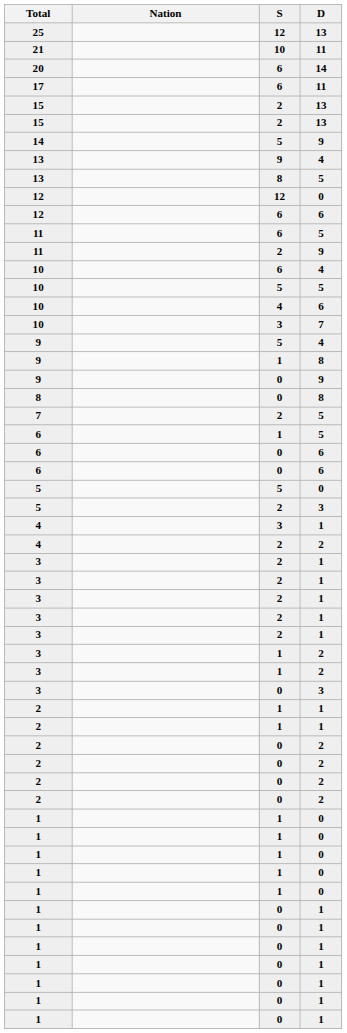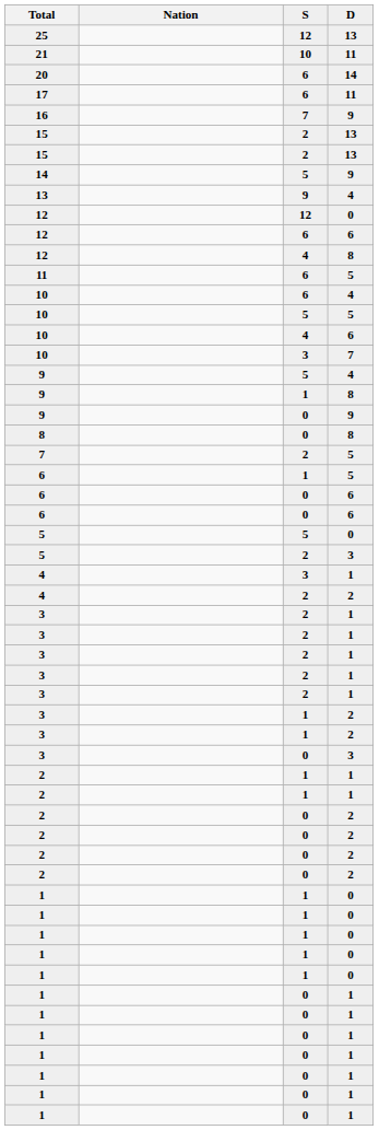+ row: 16 | 7 | 9
- row: 13 | 8 | 5
+ row: 12 | 4 | 8
- row: 11 | 2 | 9
